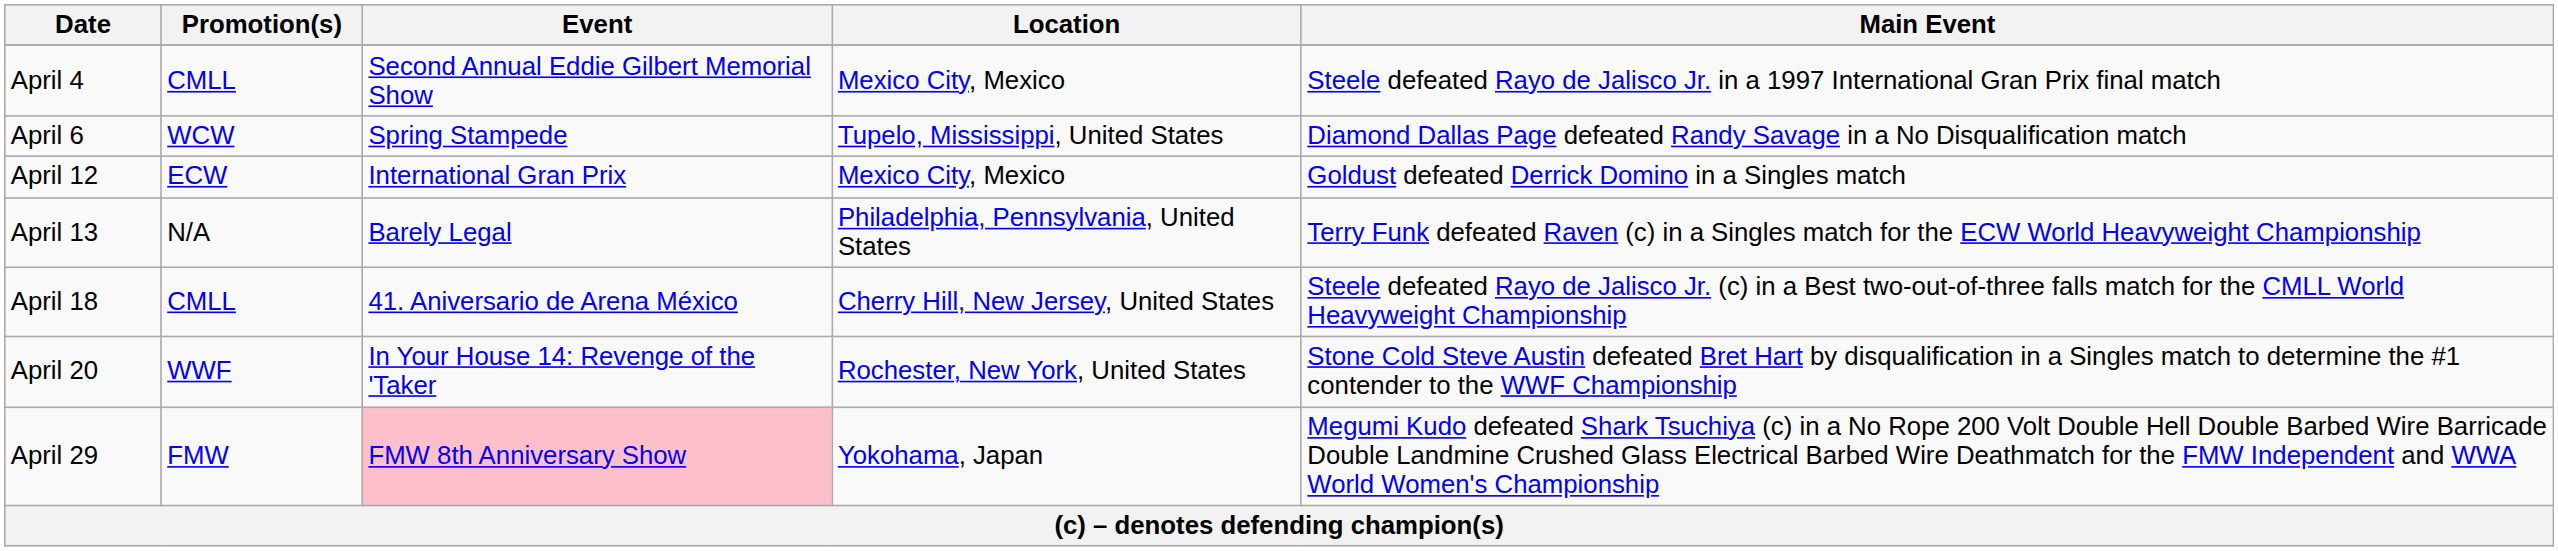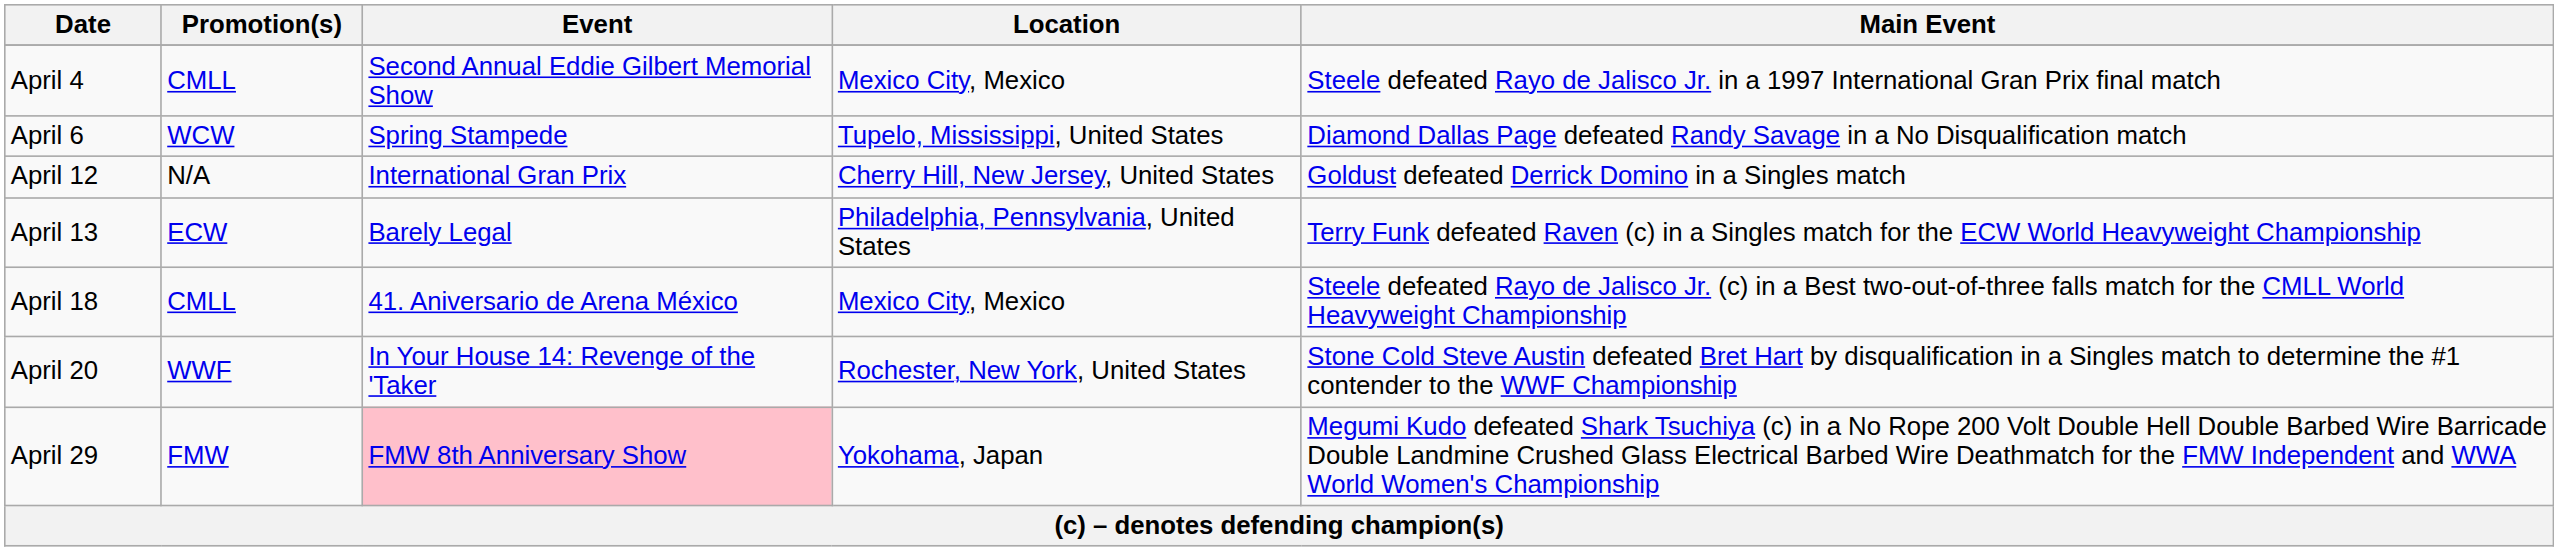April 12 | Promotion(s): ECW -> N/A
April 12 | Location: Mexico City, Mexico -> Cherry Hill, New Jersey, United States
April 13 | Promotion(s): N/A -> ECW
April 18 | Location: Cherry Hill, New Jersey, United States -> Mexico City, Mexico
